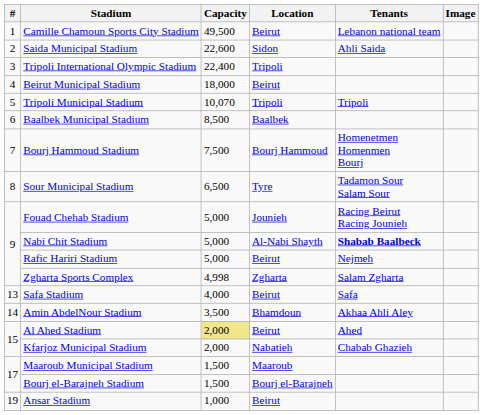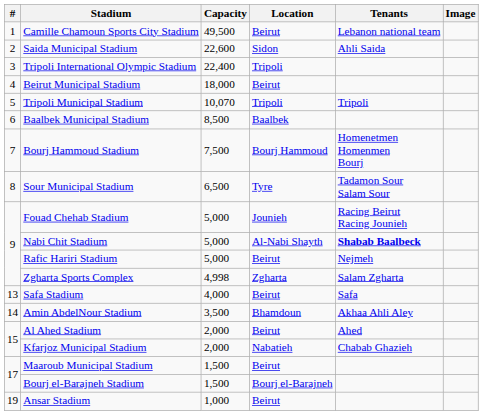Al Ahed Stadium | Capacity: khaki background -> no background
Maaroub Municipal Stadium | Location: Maaroub -> Beirut
